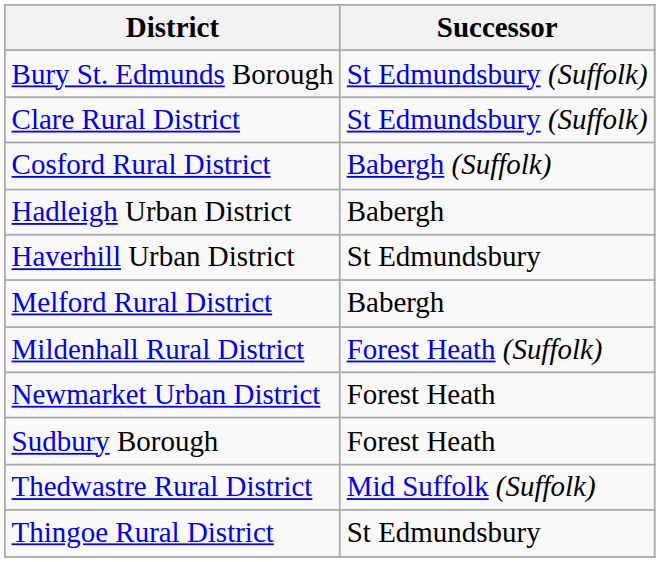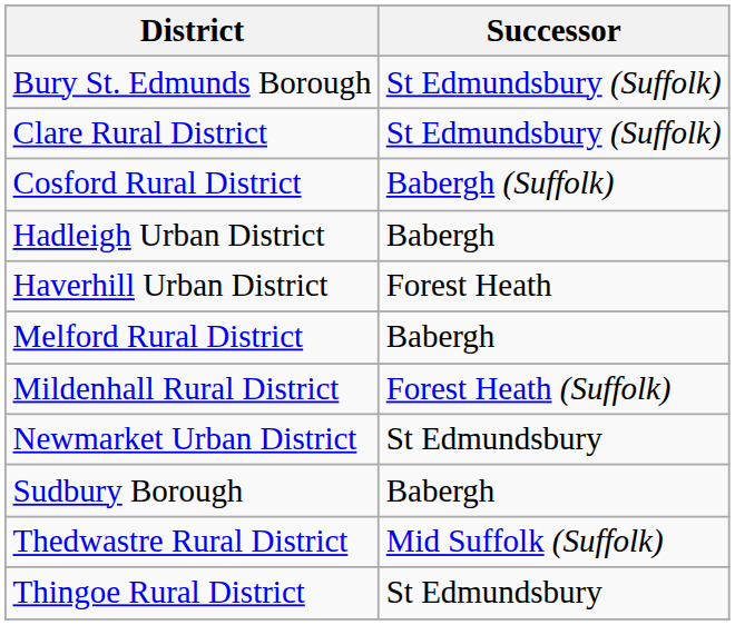Haverhill Urban District | Successor: St Edmundsbury -> Forest Heath
Newmarket Urban District | Successor: Forest Heath -> St Edmundsbury
Sudbury Borough | Successor: Forest Heath -> Babergh
